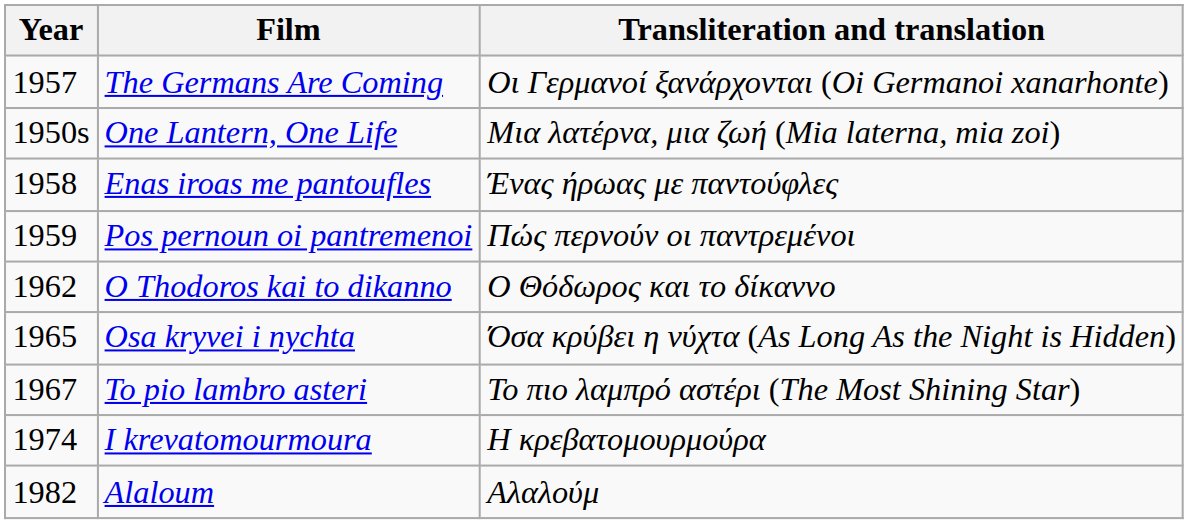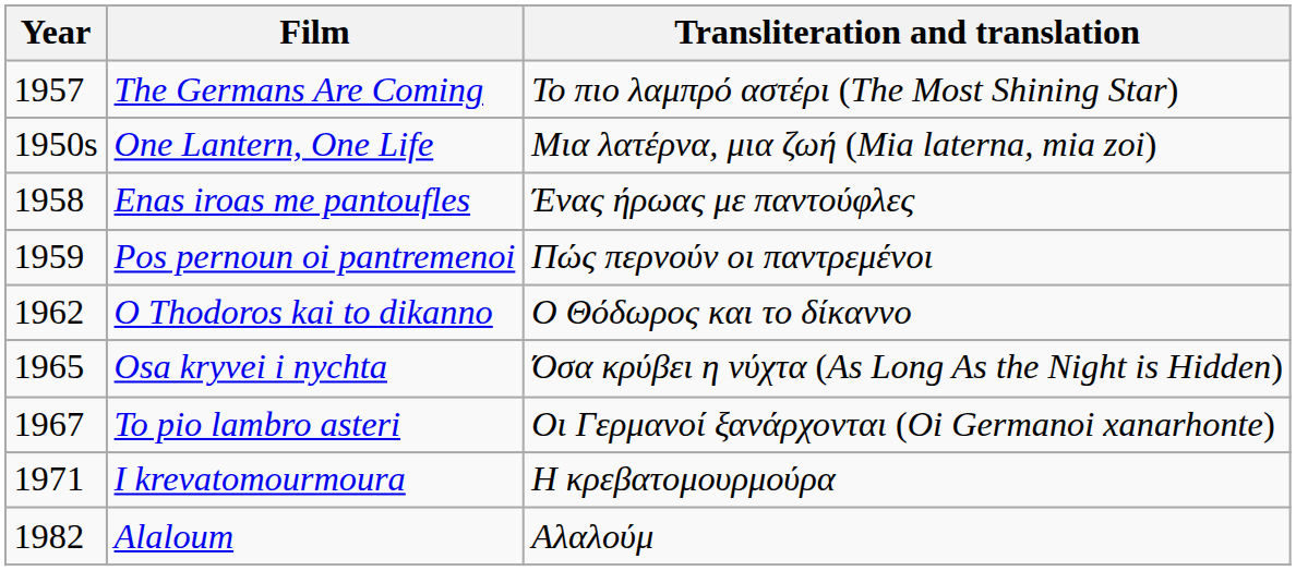The Germans Are Coming | Transliteration and translation: Οι Γερμανοί ξανάρχονται (Oi Germanoi xanarhonte) -> Το πιο λαμπρό αστέρι (The Most Shining Star)
To pio lambro asteri | Transliteration and translation: Το πιο λαμπρό αστέρι (The Most Shining Star) -> Οι Γερμανοί ξανάρχονται (Oi Germanoi xanarhonte)
I krevatomourmoura | Year: 1974 -> 1971
